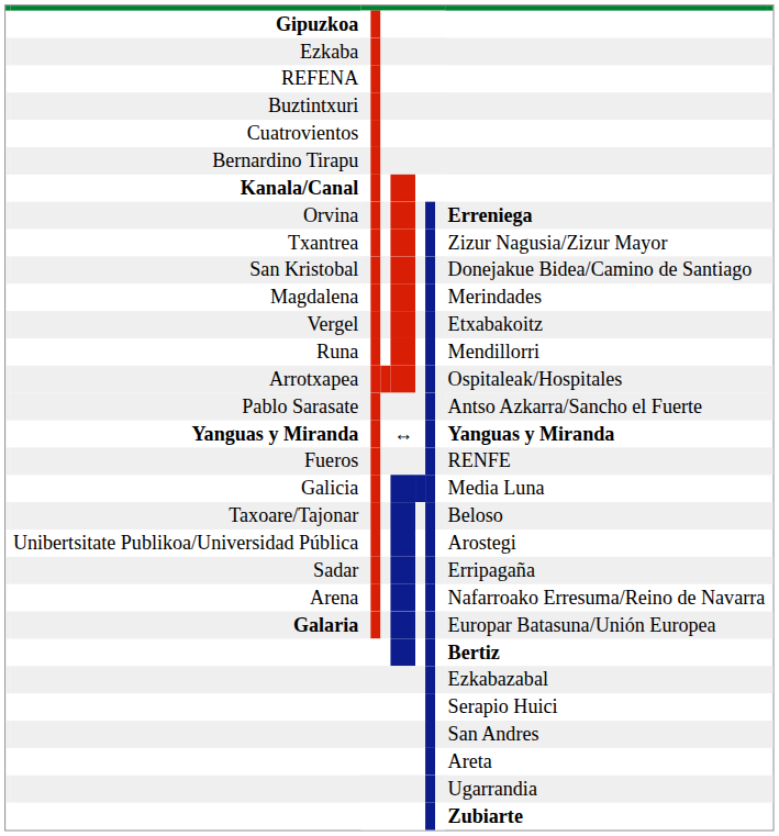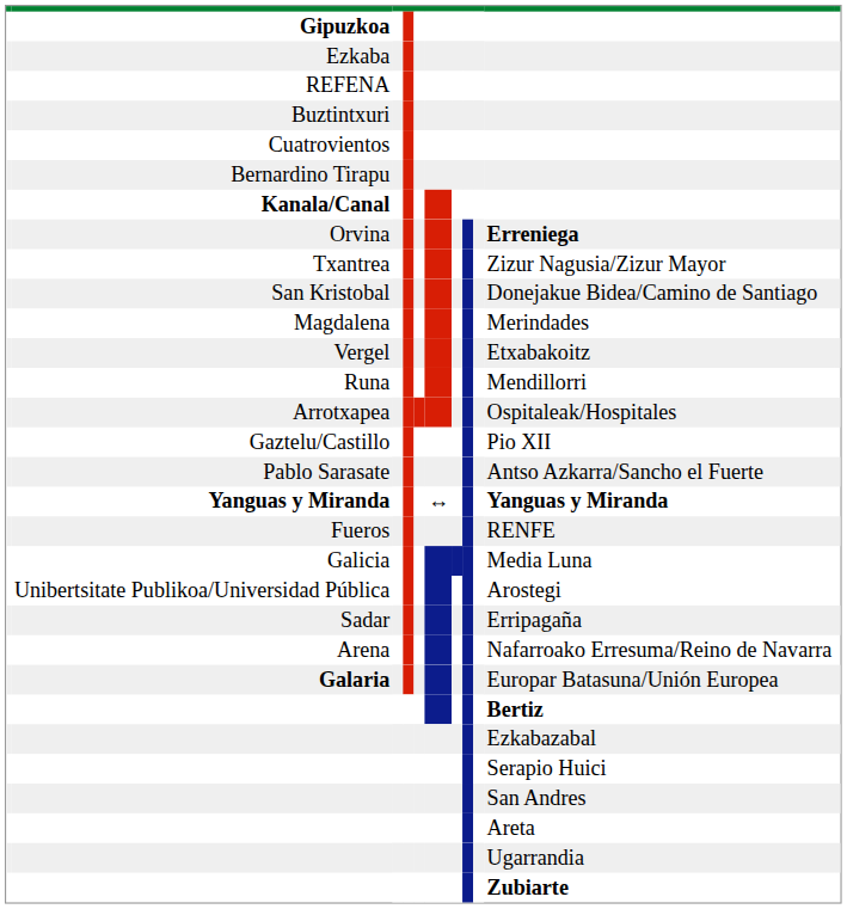+ row: Gaztelu/Castillo | Pio XII
- row: Taxoare/Tajonar | Beloso
